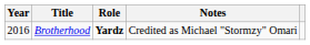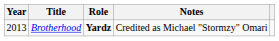Brotherhood | Year: 2016 -> 2013
